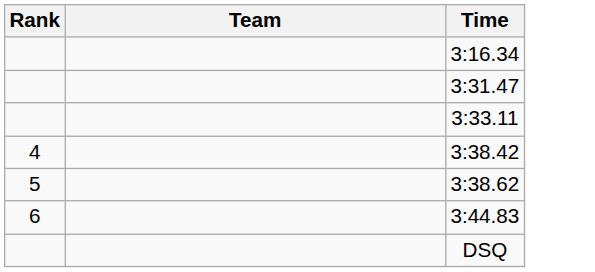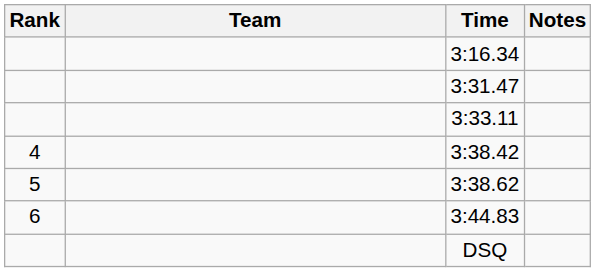+ column: Notes
